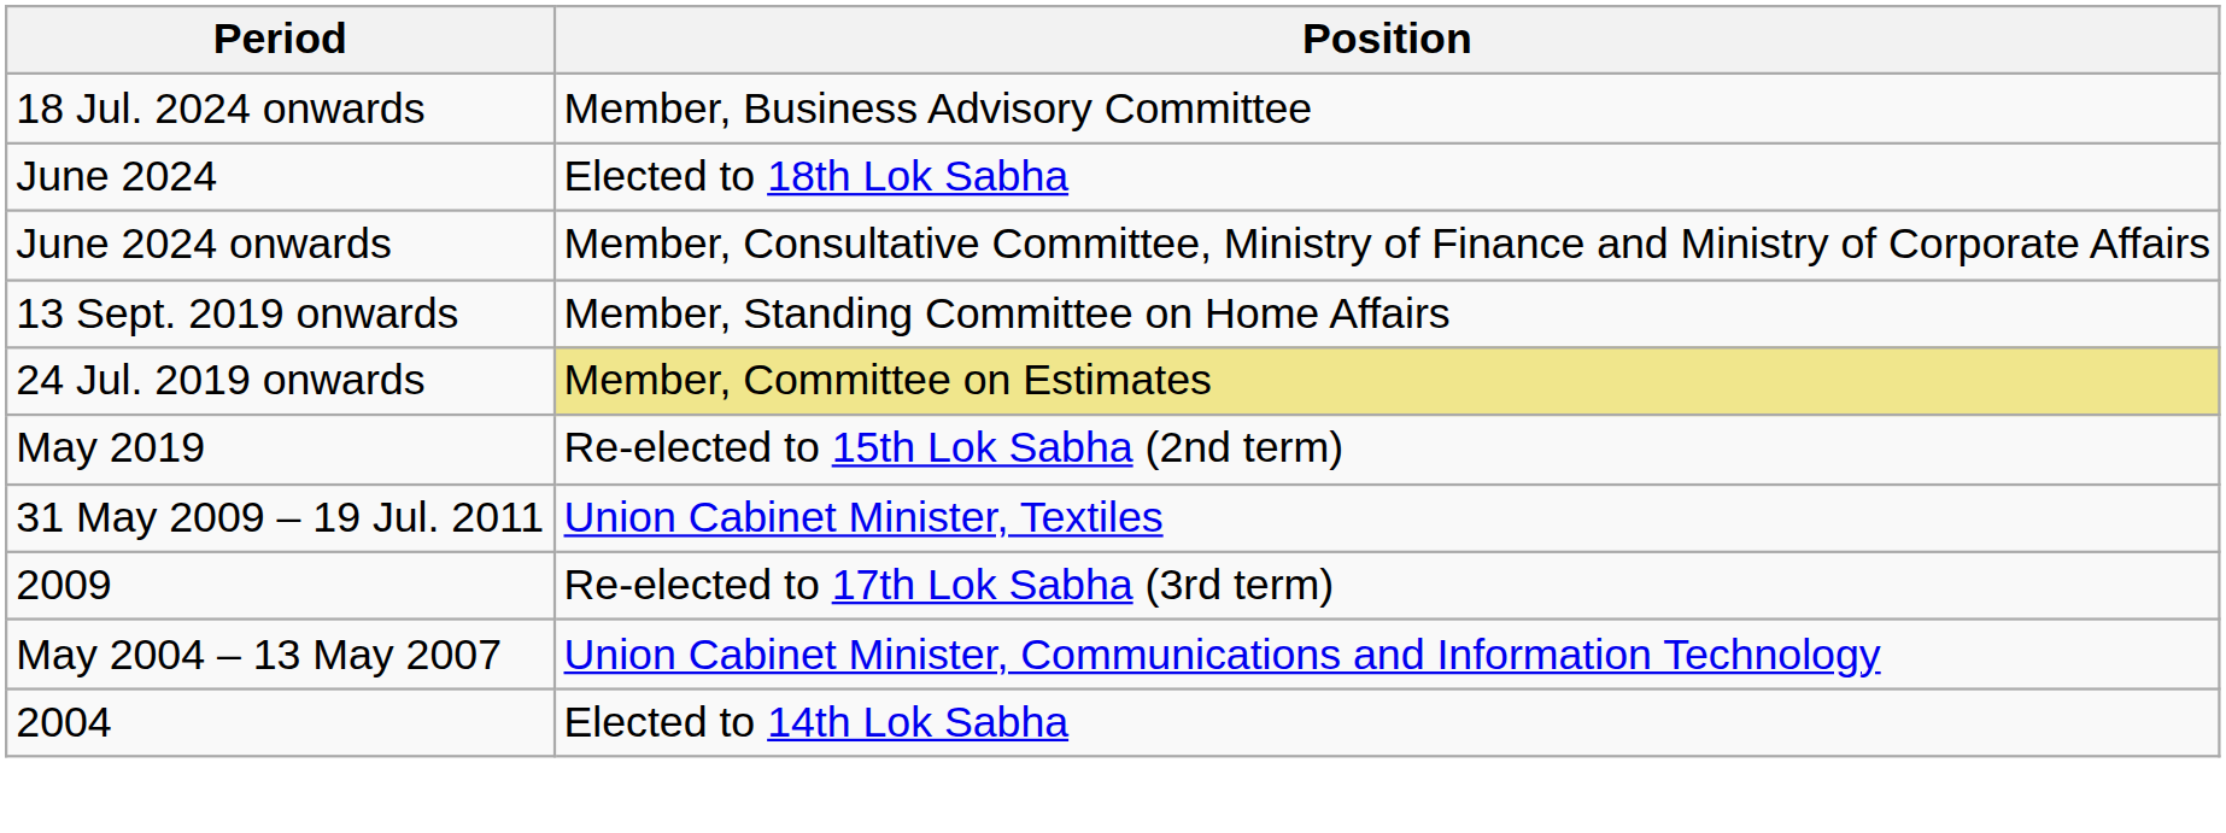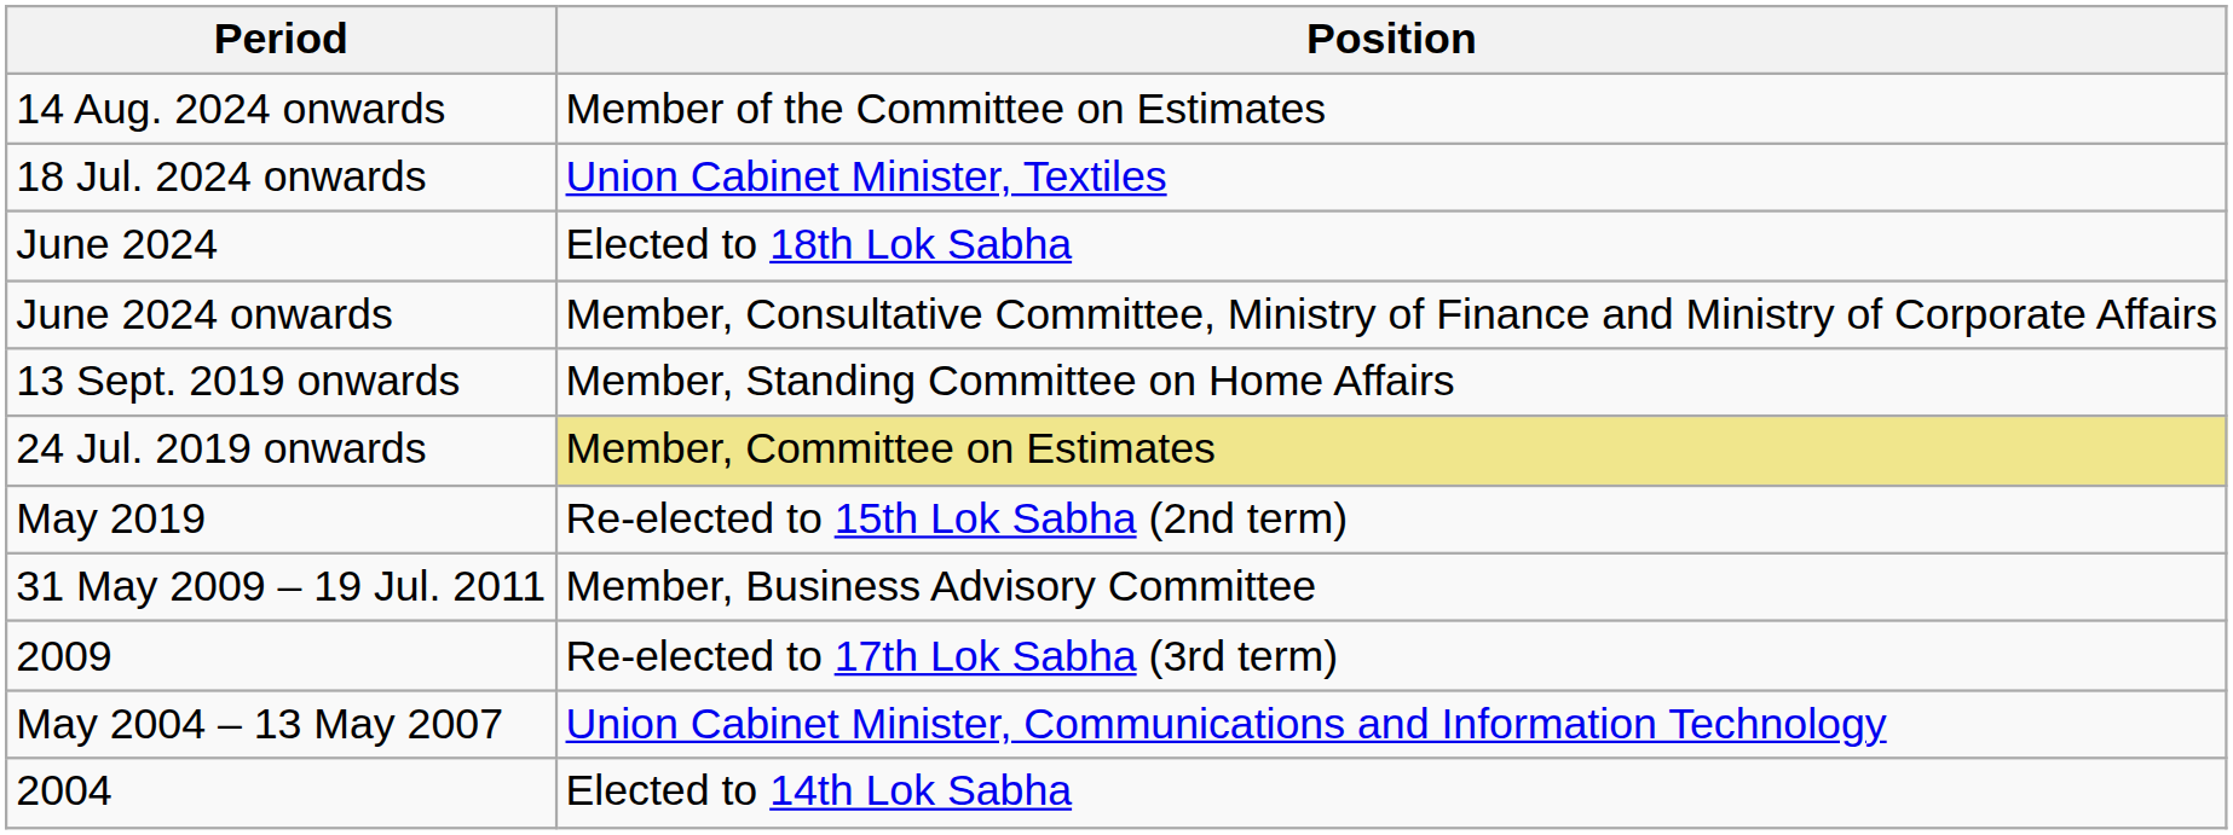+ row: 14 Aug. 2024 onwards | Member of the Committee on Estimates
18 Jul. 2024 onwards | Position: Member, Business Advisory Committee -> Union Cabinet Minister, Textiles
31 May 2009 – 19 Jul. 2011 | Position: Union Cabinet Minister, Textiles -> Member, Business Advisory Committee
